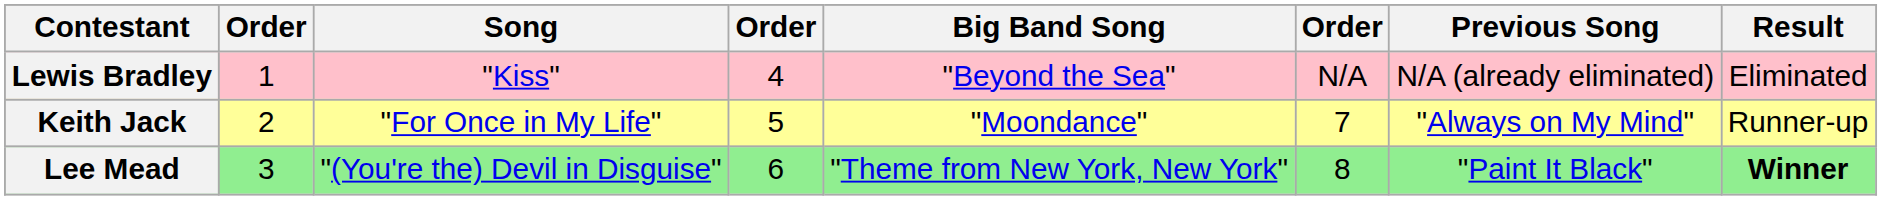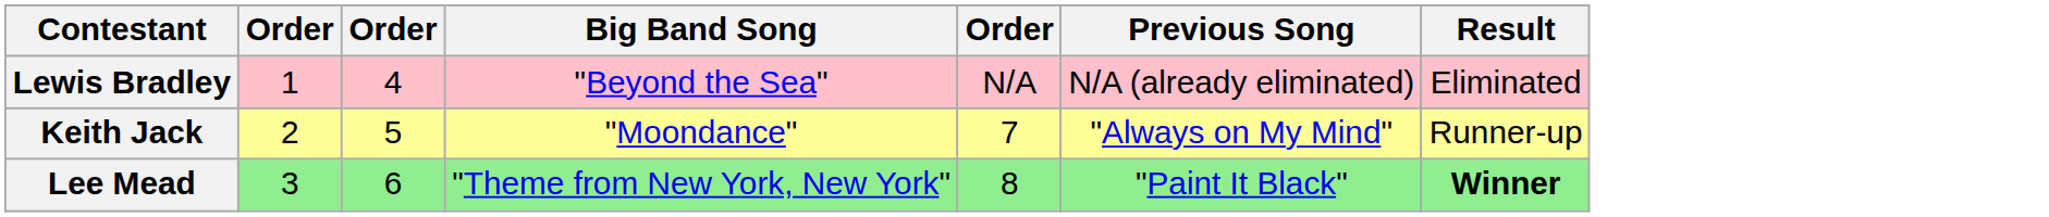- column: Song | "Kiss" | "For Once in My Life" | "(You're the) Devil in Disguise"
